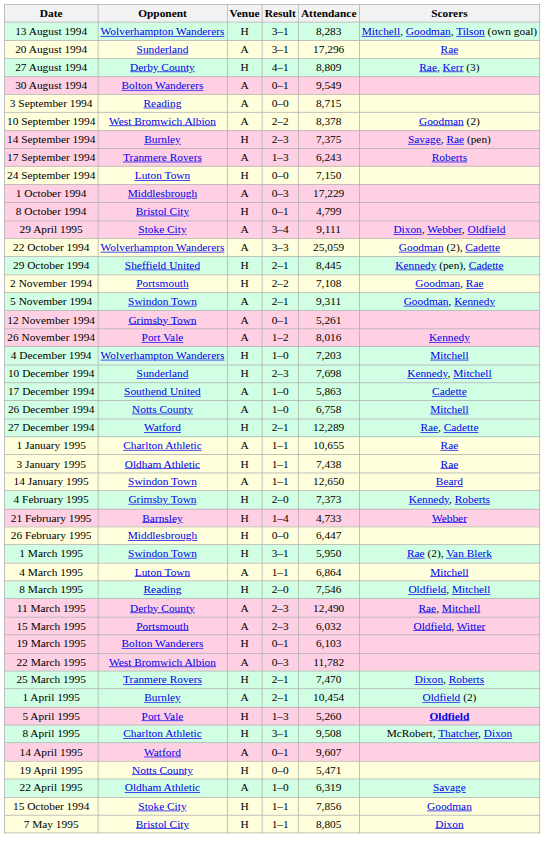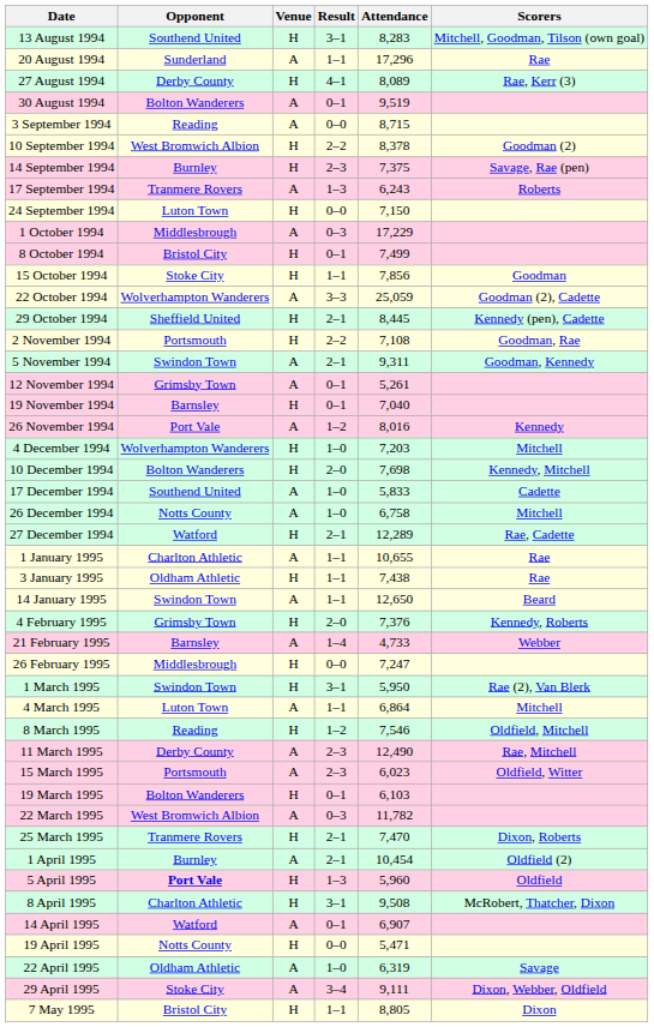13 August 1994 | Opponent: Wolverhampton Wanderers -> Southend United
20 August 1994 | Result: 3–1 -> 1–1
27 August 1994 | Attendance: 8,809 -> 8,089
30 August 1994 | Attendance: 9,549 -> 9,519
10 September 1994 | Venue: A -> H
8 October 1994 | Attendance: 4,799 -> 7,499
rows swapped: 15 October 1994 <-> 29 April 1995
+ row: 19 November 1994 | Barnsley | H | 0–1 | 7,040
10 December 1994 | Opponent: Sunderland -> Bolton Wanderers
10 December 1994 | Result: 2–3 -> 2–0
17 December 1994 | Attendance: 5,863 -> 5,833
4 February 1995 | Attendance: 7,373 -> 7,376
21 February 1995 | Venue: H -> A
26 February 1995 | Attendance: 6,447 -> 7,247
8 March 1995 | Result: 2–0 -> 1–2
15 March 1995 | Attendance: 6,032 -> 6,023
5 April 1995 | Opponent: normal -> bold
5 April 1995 | Attendance: 5,260 -> 5,960
5 April 1995 | Scorers: bold -> normal
14 April 1995 | Attendance: 9,607 -> 6,907
